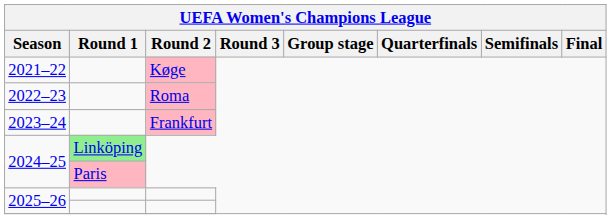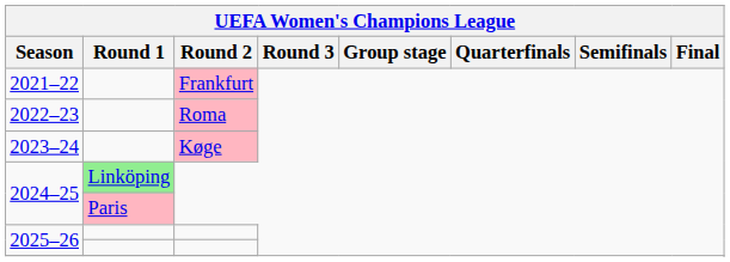2021–22 | Round 2: Køge -> Frankfurt
2023–24 | Round 2: Frankfurt -> Køge
